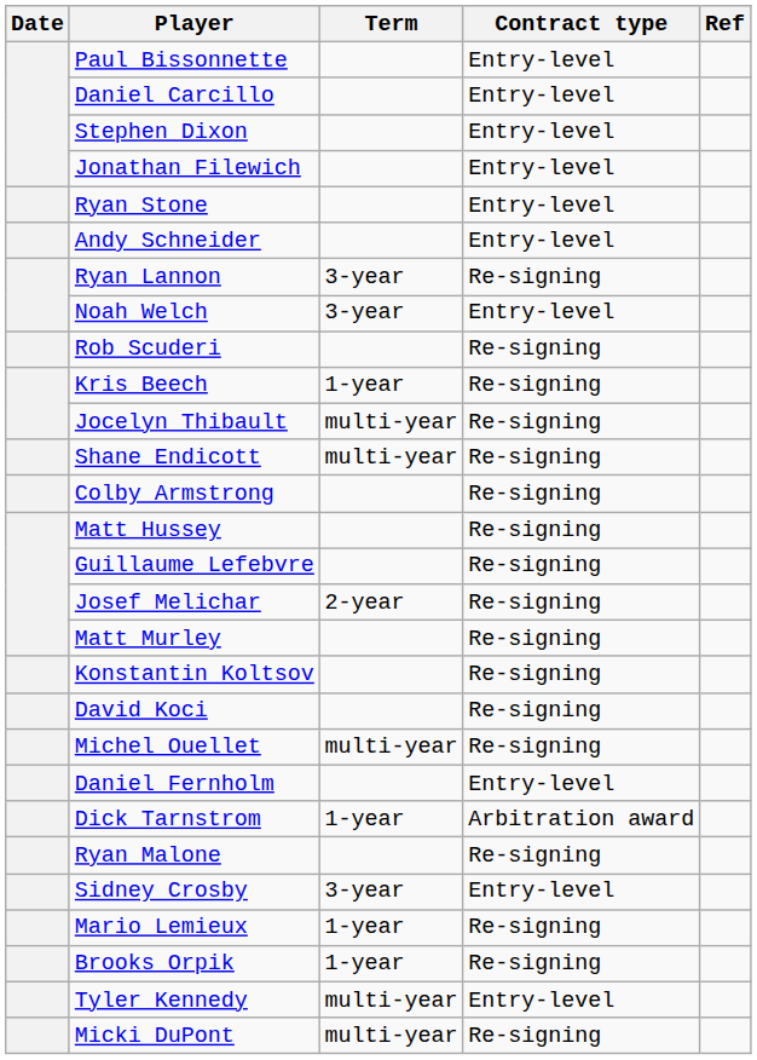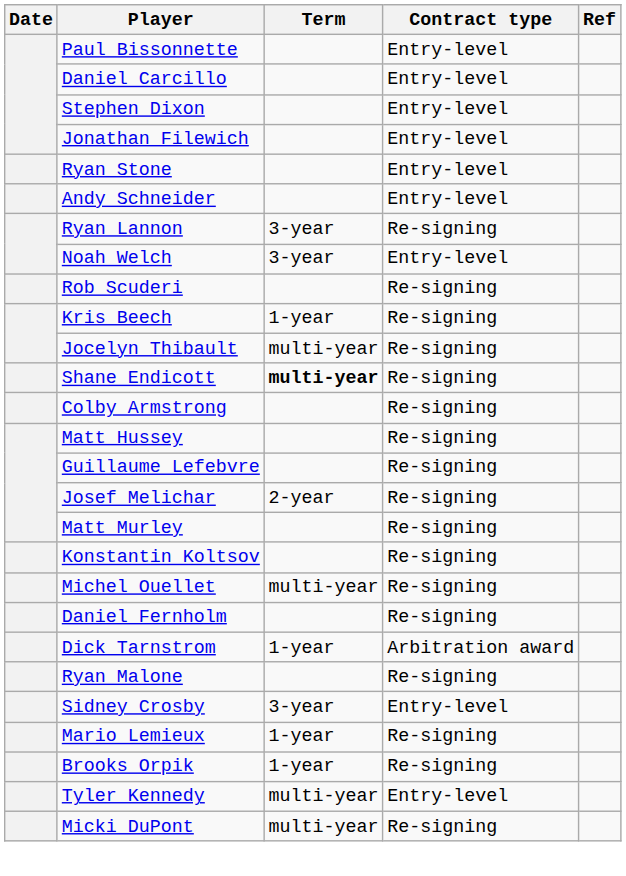Shane Endicott | Term: normal -> bold
- row: David Koci | Re-signing
Daniel Fernholm | Contract type: Entry-level -> Re-signing
